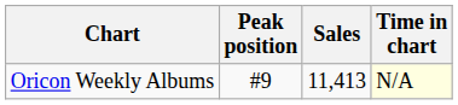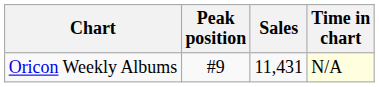Oricon Weekly Albums | Sales: 11,413 -> 11,431
